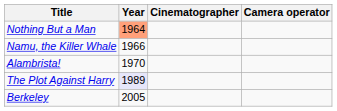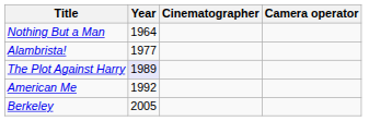Nothing But a Man | Year: lightsalmon background -> no background
- row: Namu, the Killer Whale | 1966
Alambrista! | Year: 1970 -> 1977
+ row: American Me | 1992
